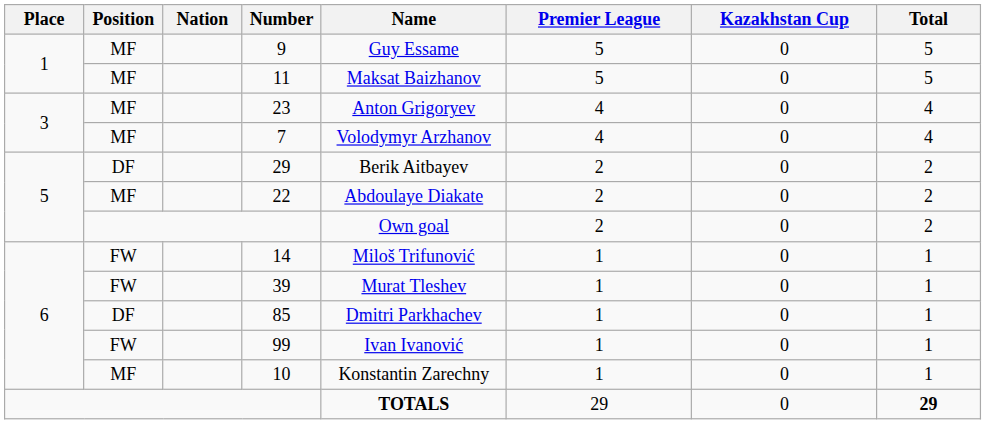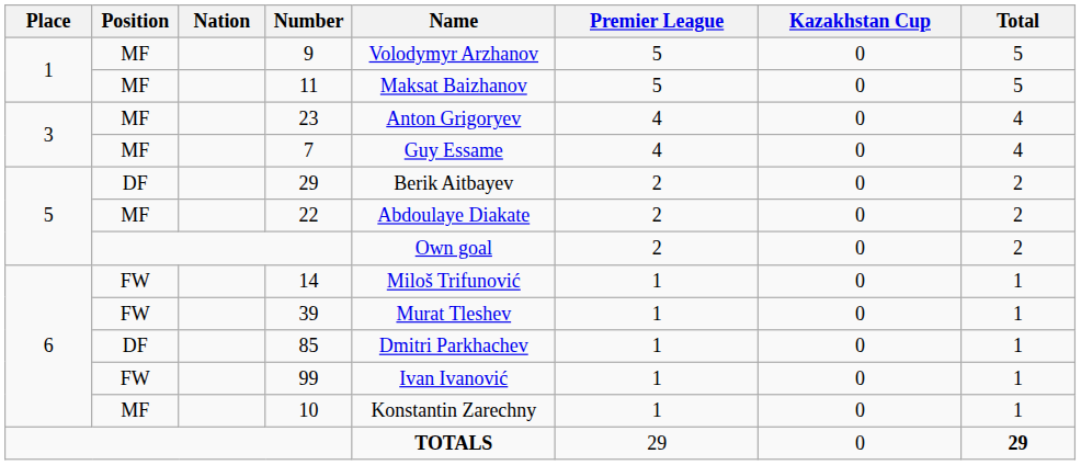9 | Name: Guy Essame -> Volodymyr Arzhanov
7 | Name: Volodymyr Arzhanov -> Guy Essame
